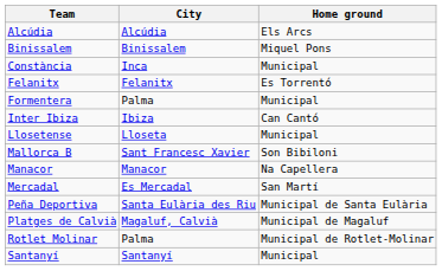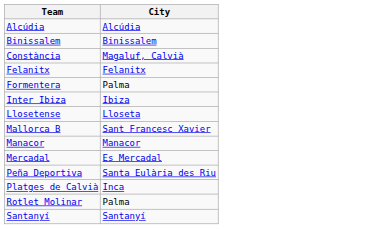- column: Home ground | Els Arcs | Miquel Pons | Municipal | Es Torrentó | Municipal | Can Cantó | Municipal | Son Bibiloni | Na Capellera | San Martí | Municipal de Santa Eulària | Municipal de Magaluf | Municipal de Rotlet-Molinar | Municipal
Constància | City: Inca -> Magaluf, Calvià
Platges de Calvià | City: Magaluf, Calvià -> Inca
